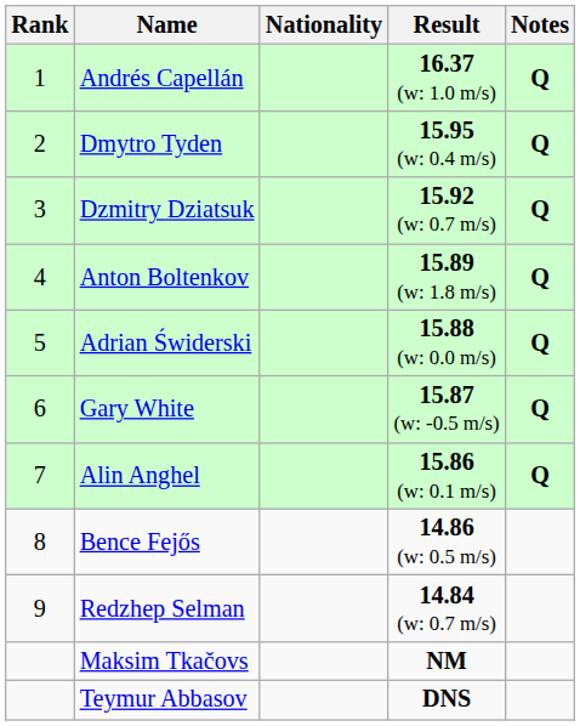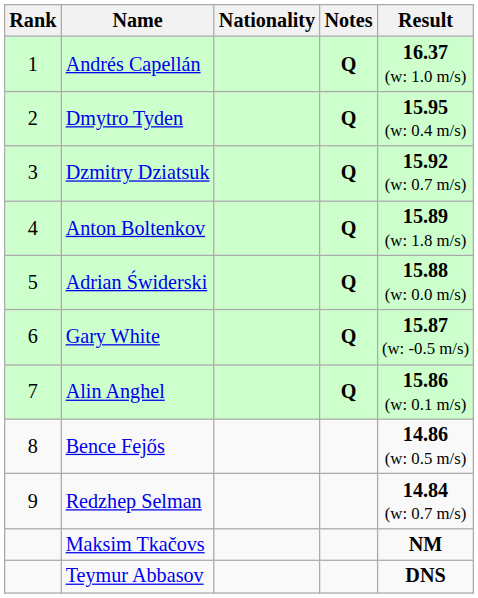columns swapped: Result <-> Notes
